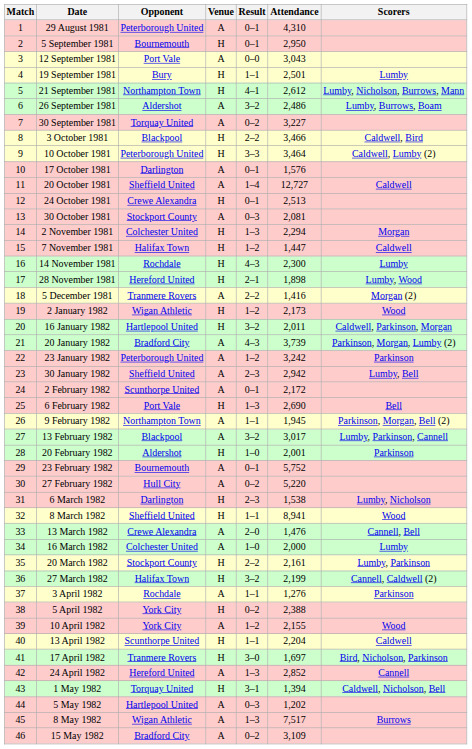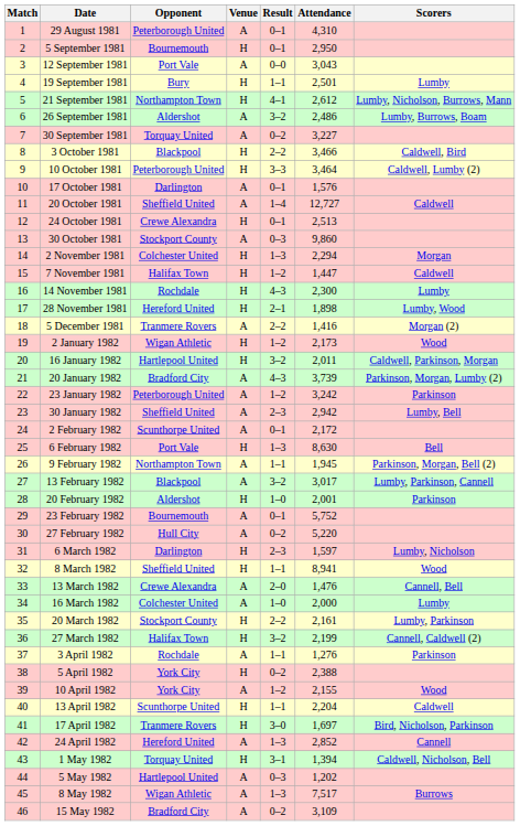30 October 1981 | Attendance: 2,081 -> 9,860
6 February 1982 | Attendance: 2,690 -> 8,630
6 March 1982 | Attendance: 1,538 -> 1,597
